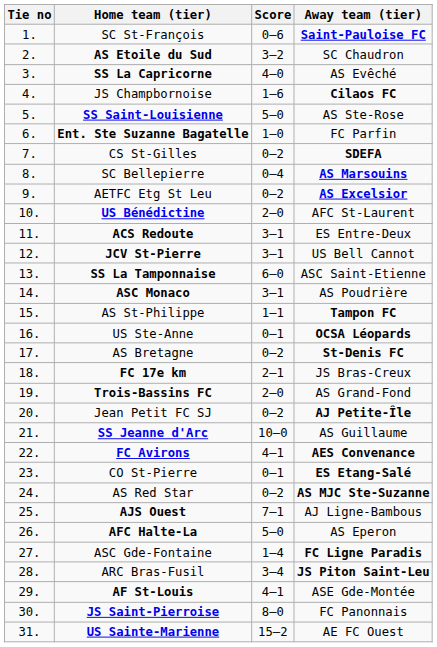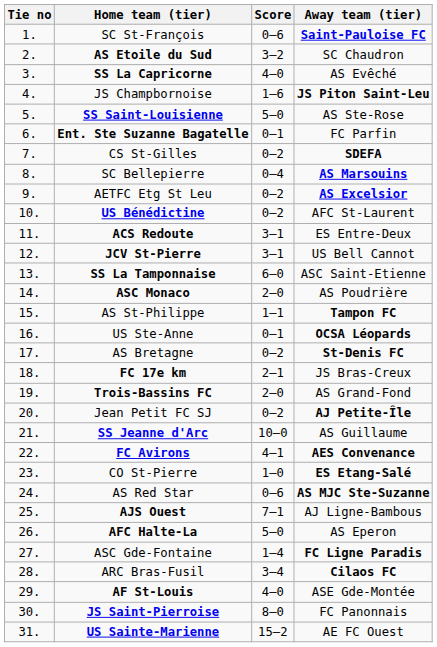JS Champbornoise | Away team (tier): Cilaos FC -> JS Piton Saint-Leu
Ent. Ste Suzanne Bagatelle | Score: 1–0 -> 0–1
US Bénédictine | Score: 2–0 -> 0–2
ASC Monaco | Score: 3–1 -> 2–0
CO St-Pierre | Score: 0–1 -> 1–0
AS Red Star | Score: 0–2 -> 0–6
ARC Bras-Fusil | Away team (tier): JS Piton Saint-Leu -> Cilaos FC
AF St-Louis | Score: 4–1 -> 4–0
